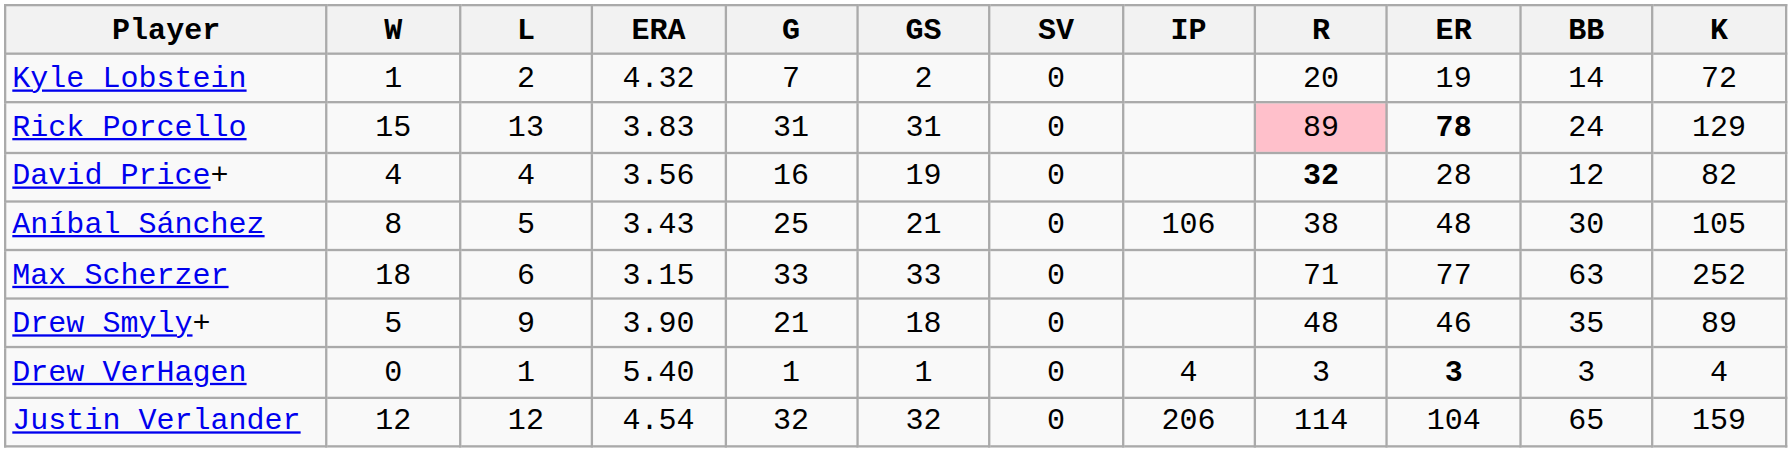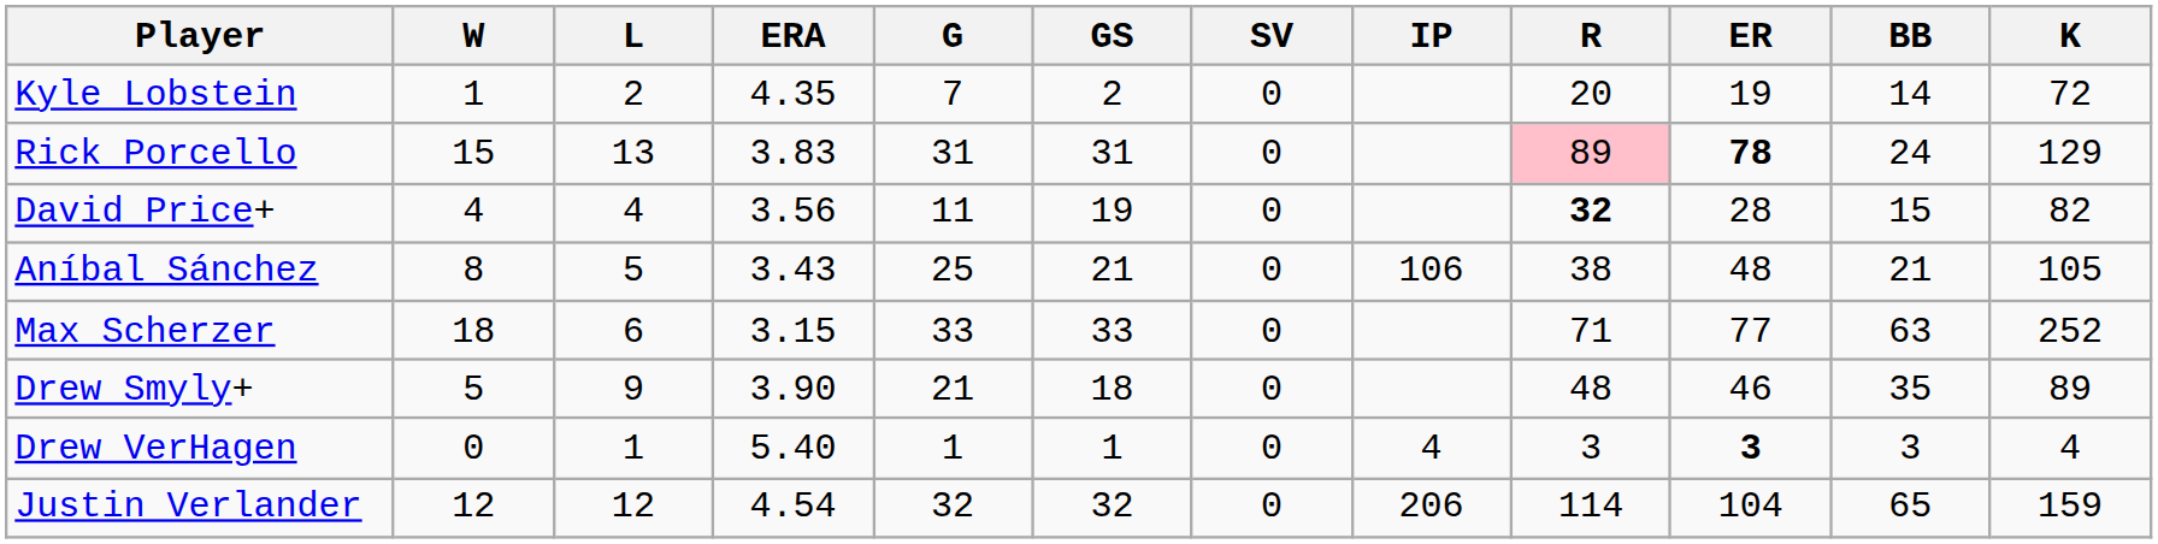Kyle Lobstein | ERA: 4.32 -> 4.35
David Price+ | G: 16 -> 11
David Price+ | BB: 12 -> 15
Aníbal Sánchez | BB: 30 -> 21
